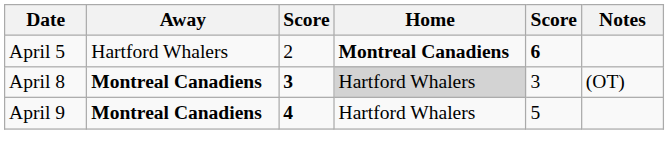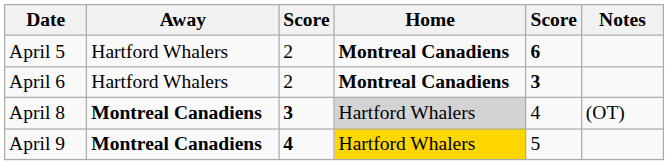+ row: April 6 | Hartford Whalers | 2 | Montreal Canadiens | 3
April 8 | column 5: 3 -> 4
April 9 | Home: no background -> gold background
